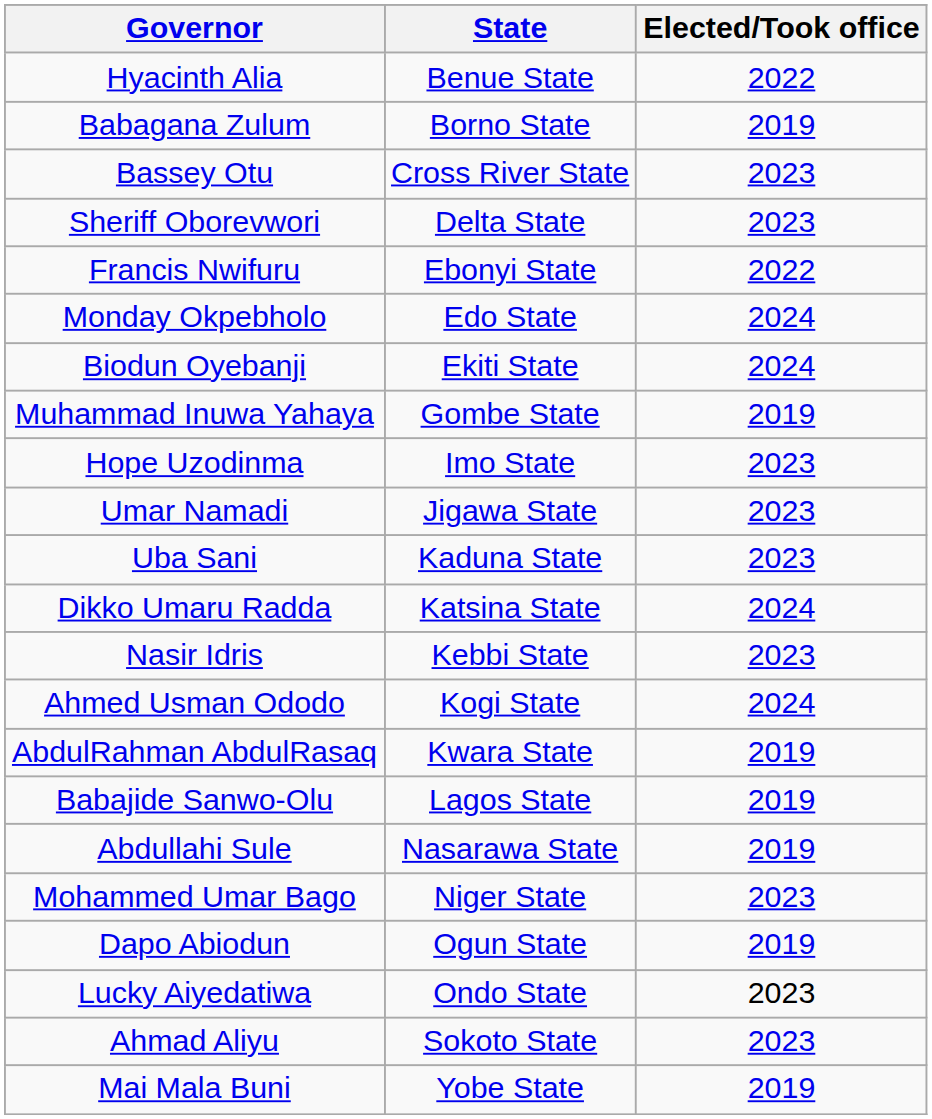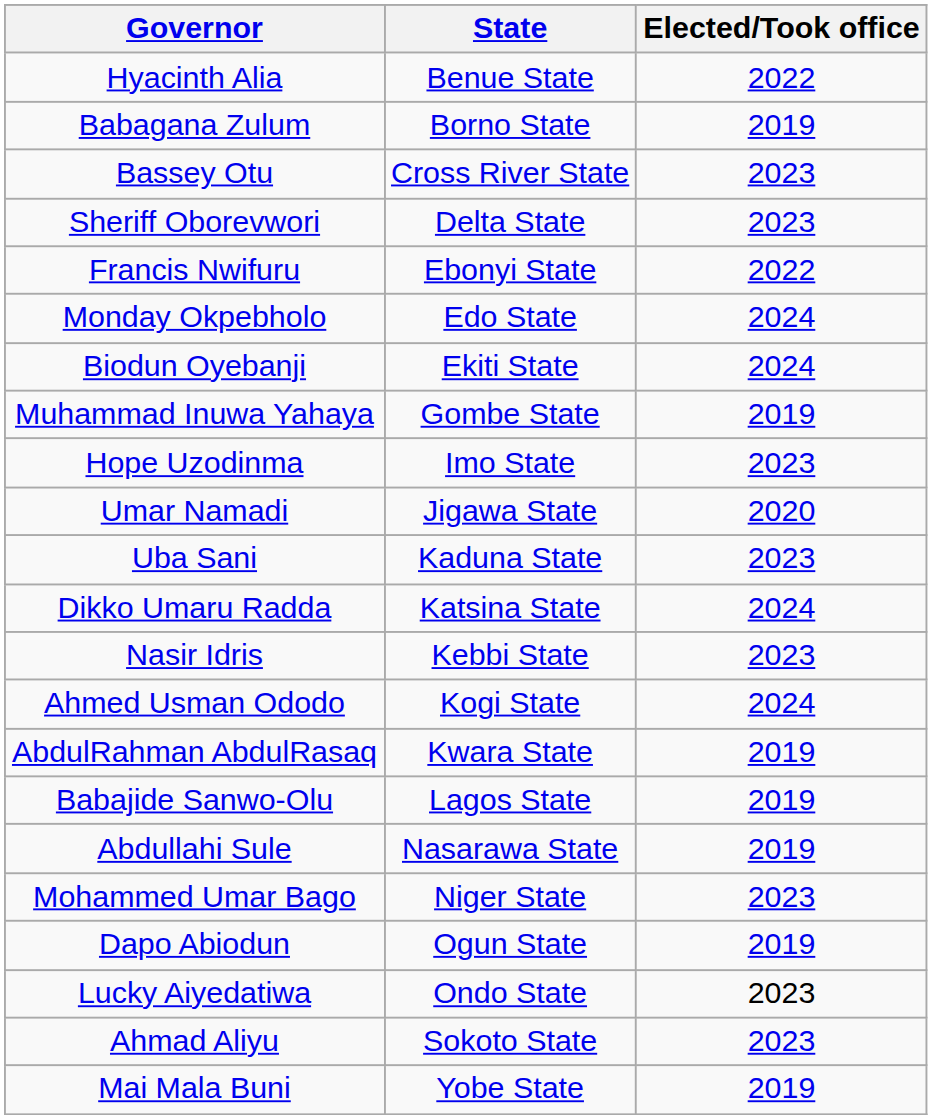Umar Namadi | Elected/Took office: 2023 -> 2020
